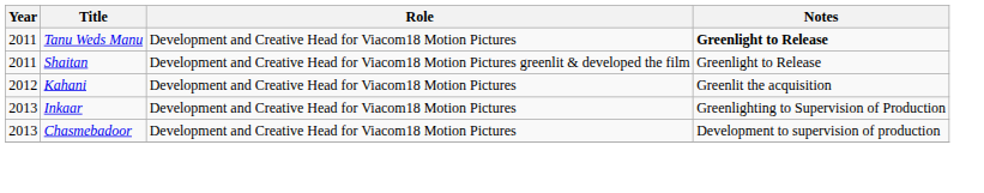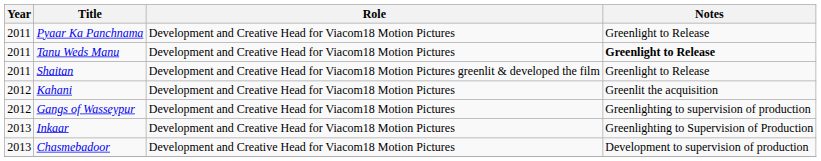+ row: 2011 | Pyaar Ka Panchnama | Development and Creative Head for Viacom18 Motion Pictures | Greenlight to Release
+ row: 2012 | Gangs of Wasseypur | Development and Creative Head for Viacom18 Motion Pictures | Greenlighting to supervision of production
